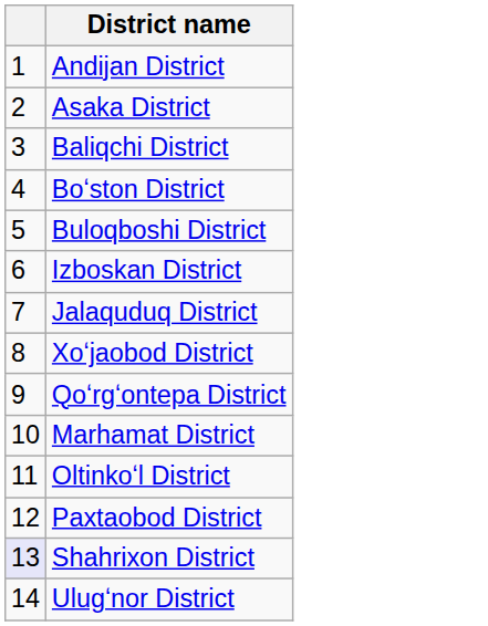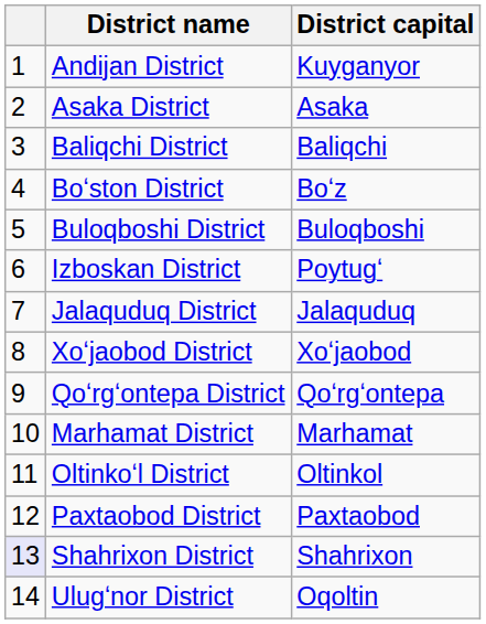+ column: District capital | Kuyganyor | Asaka | Baliqchi | Boʻz | Buloqboshi | Poytugʻ | Jalaquduq | Xoʻjaobod | Qoʻrgʻontepa | Marhamat | Oltinkol | Paxtaobod | Shahrixon | Oqoltin
